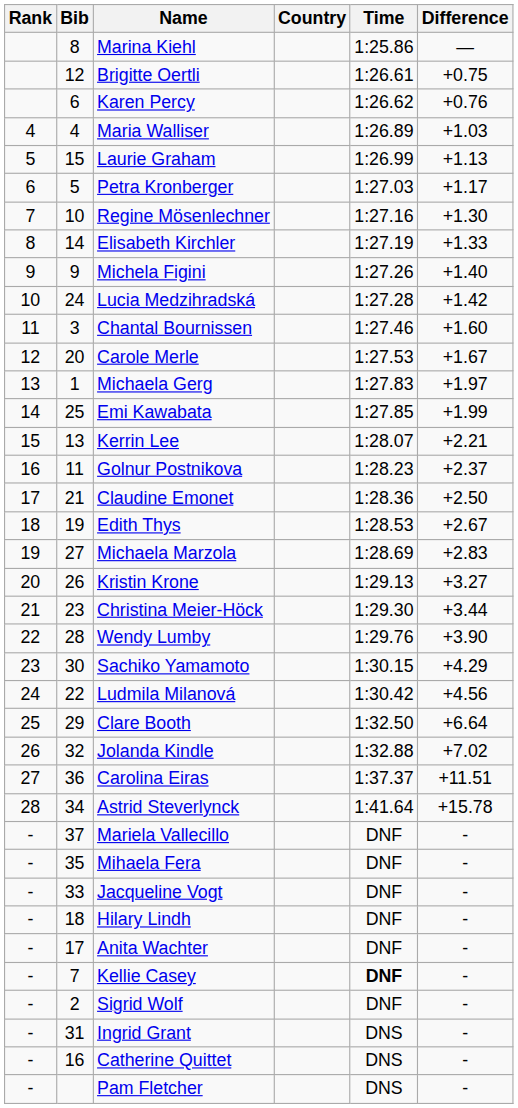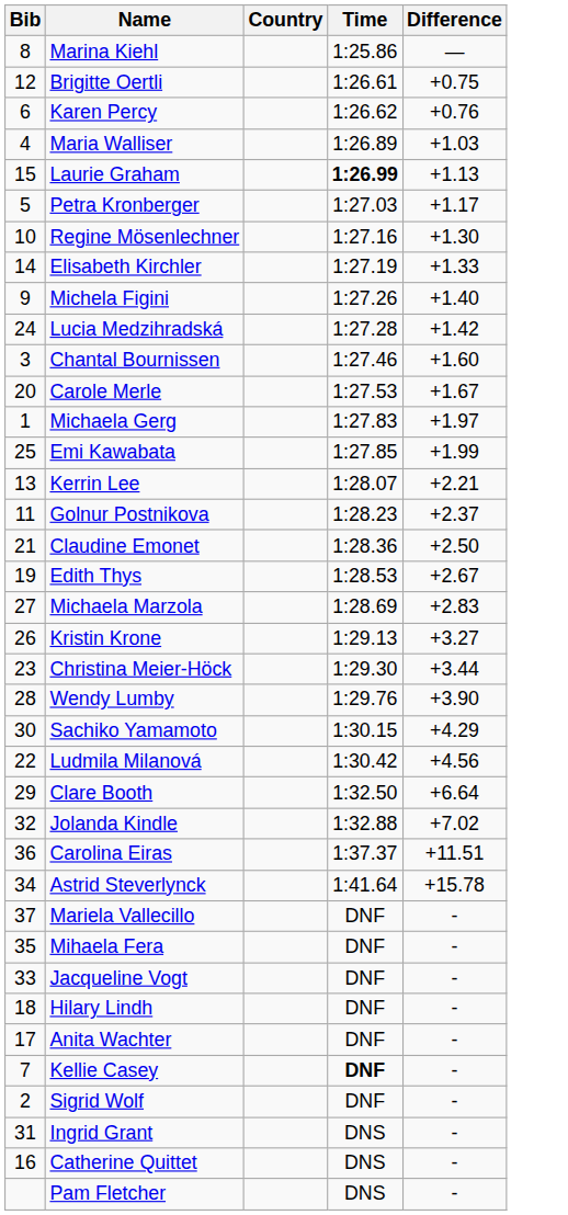- column: Rank | 4 | 5 | 6 | 7 | 8 | 9 | 10 | 11 | 12 | 13 | 14 | 15 | 16 | 17 | 18 | 19 | 20 | 21 | 22 | 23 | 24 | 25 | 26 | 27 | 28 | - | - | - | - | - | - | - | - | - | -
Laurie Graham | Time: normal -> bold
